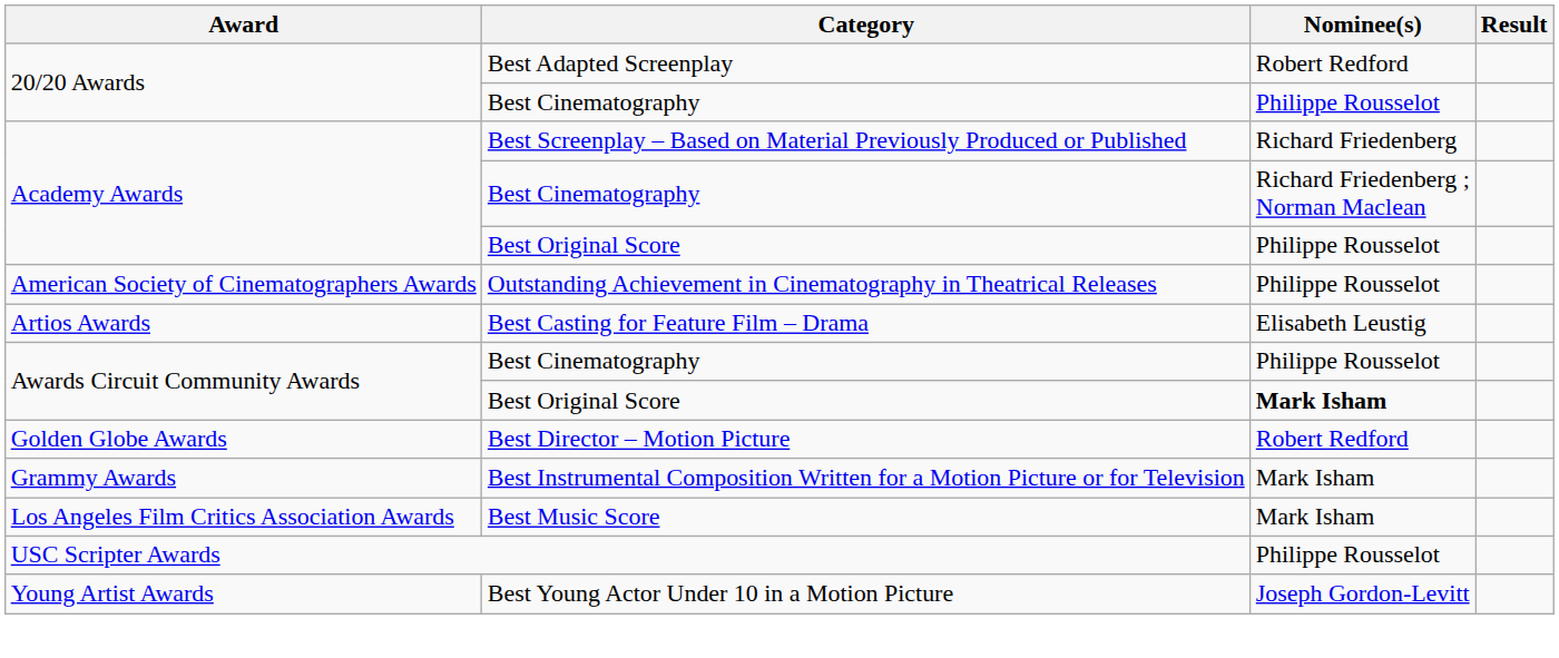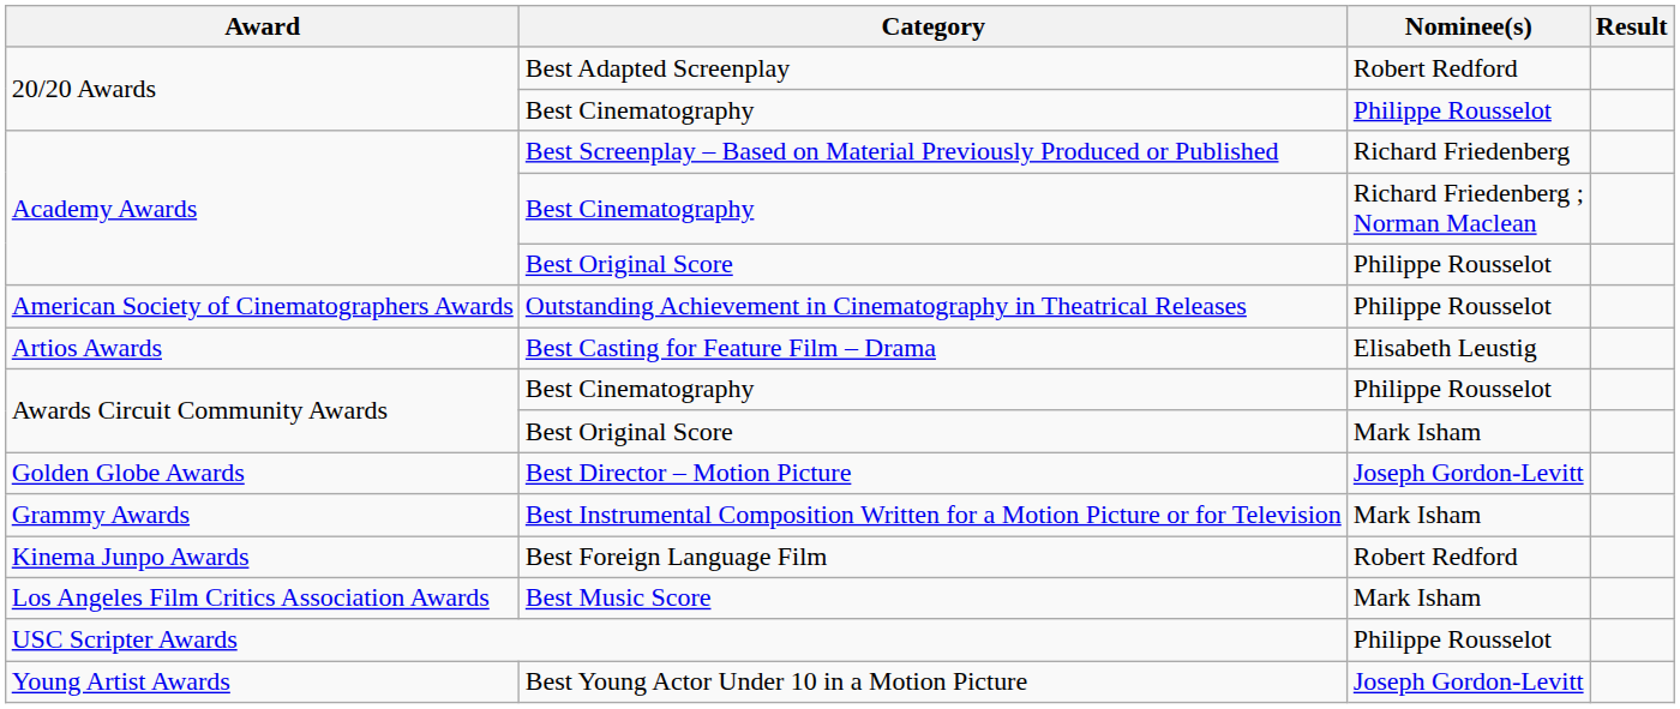Awards Circuit Community Awards / Best Original Score | Nominee(s): bold -> normal
Best Director – Motion Picture | Nominee(s): Robert Redford -> Joseph Gordon-Levitt
+ row: Kinema Junpo Awards | Best Foreign Language Film | Robert Redford
